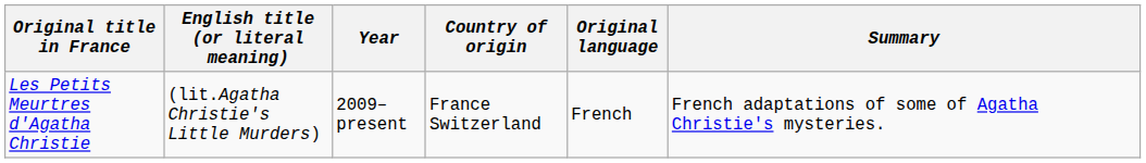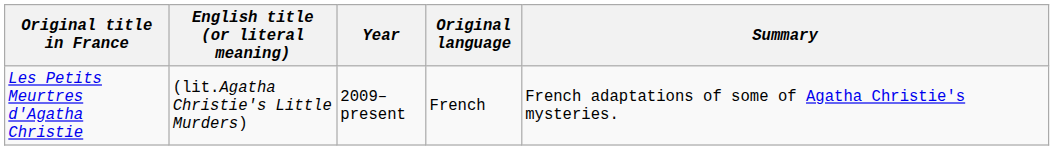- column: Country of origin | France Switzerland
